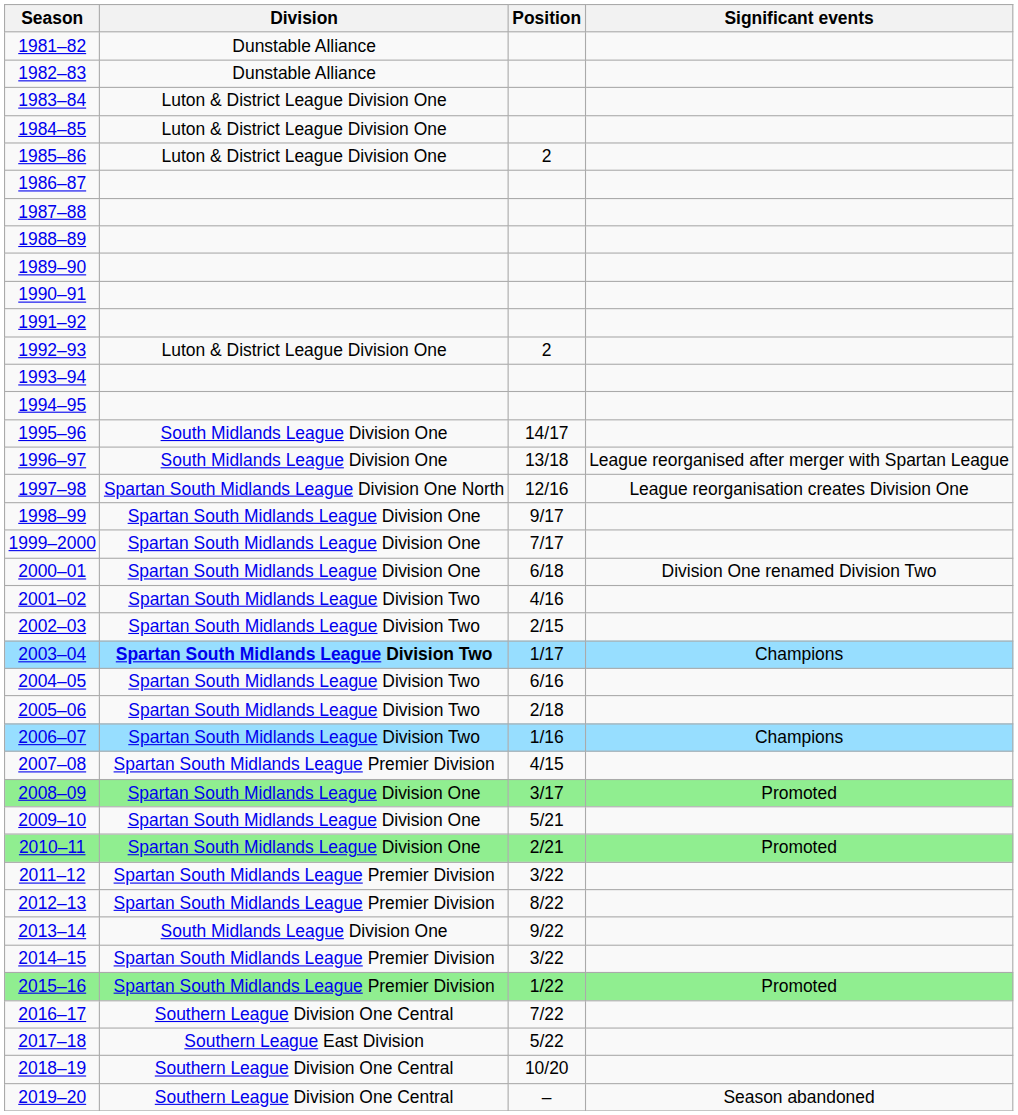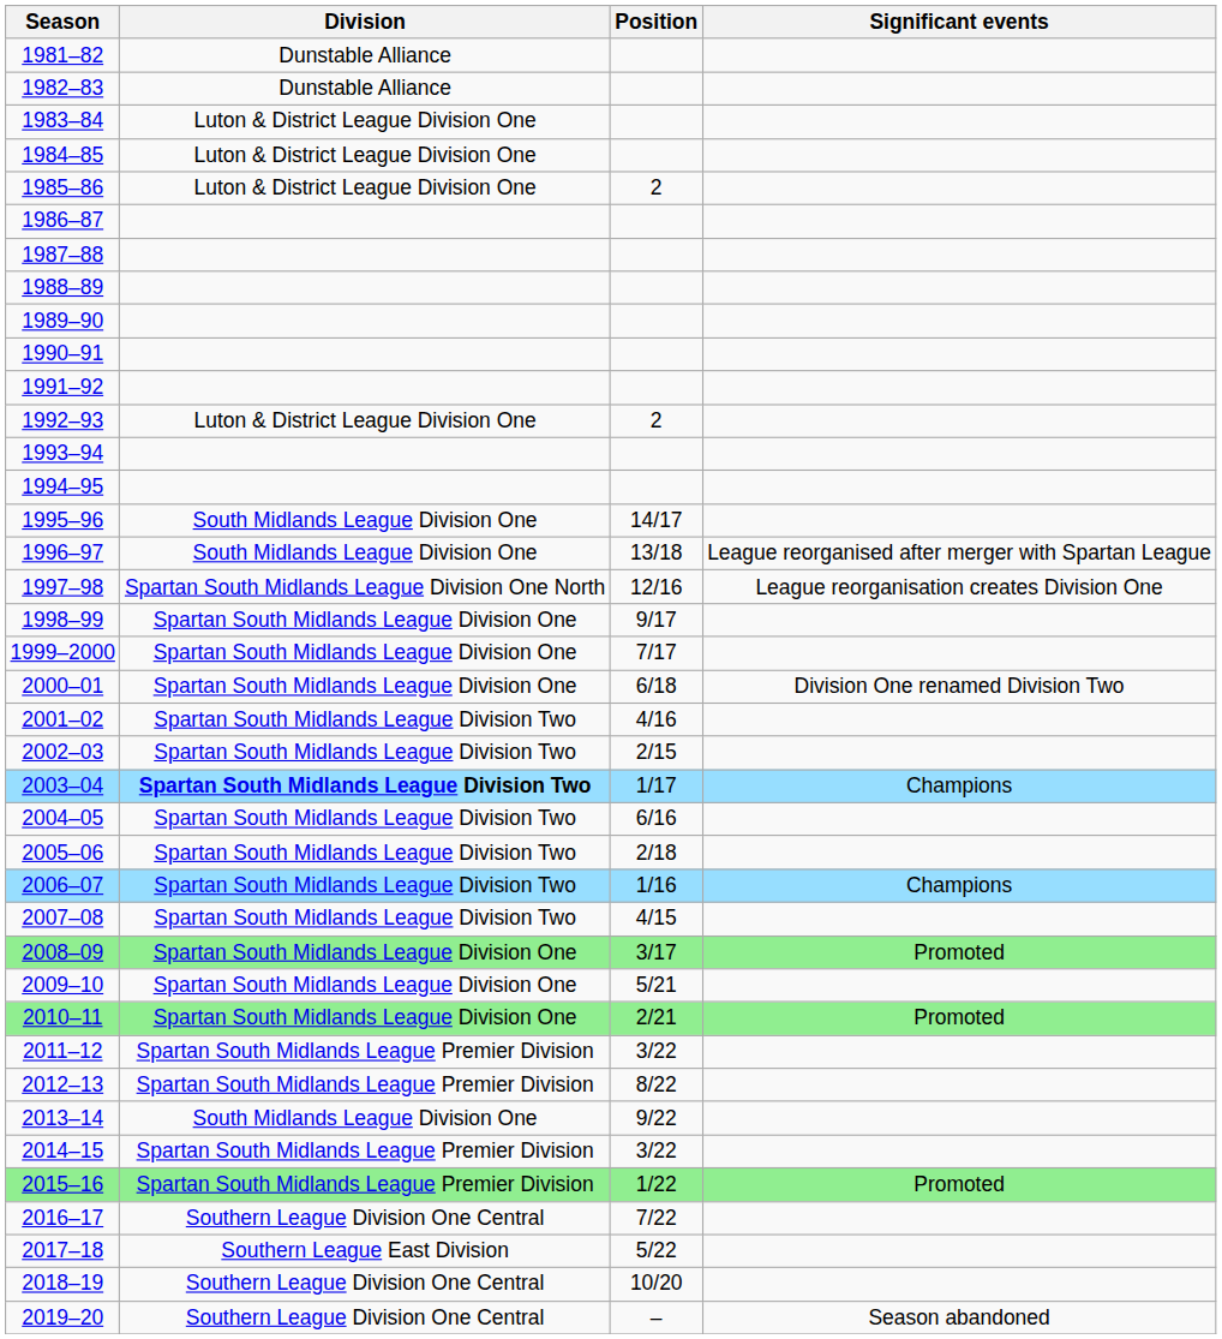2007–08 | Division: Spartan South Midlands League Premier Division -> Spartan South Midlands League Division Two
